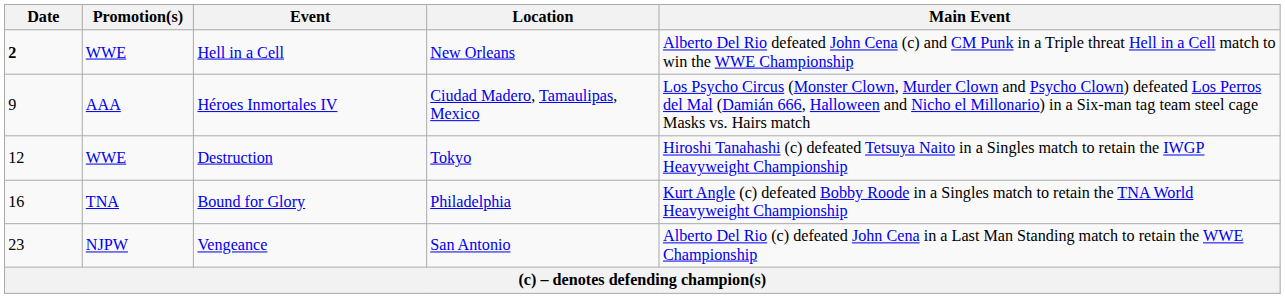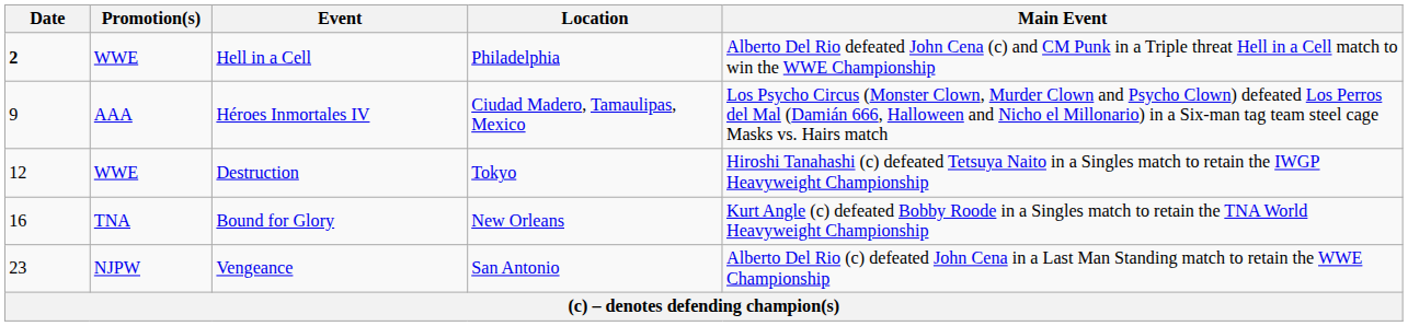Hell in a Cell | Location: New Orleans -> Philadelphia
Bound for Glory | Location: Philadelphia -> New Orleans
